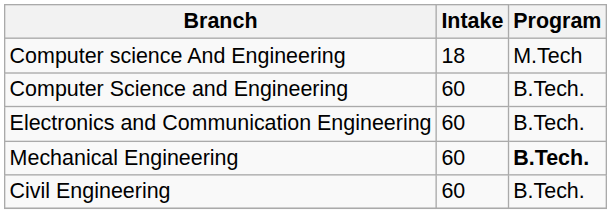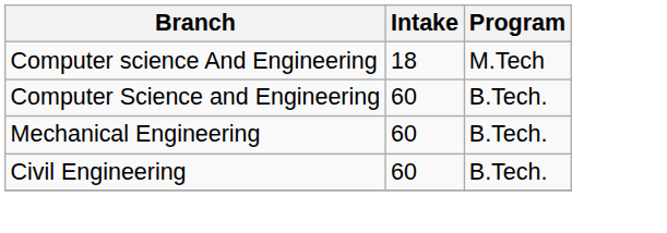- row: Electronics and Communication Engineering | 60 | B.Tech.
Mechanical Engineering | Program: bold -> normal
